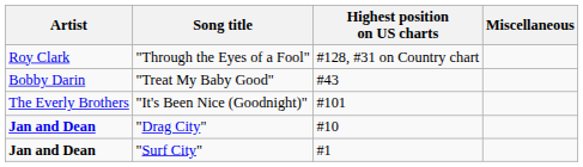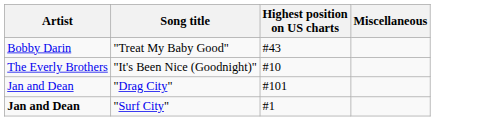- row: Roy Clark | "Through the Eyes of a Fool" | #128, #31 on Country chart
"It's Been Nice (Goodnight)" | Highest position on US charts: #101 -> #10
"Drag City" | Artist: bold -> normal
"Drag City" | Highest position on US charts: #10 -> #101
